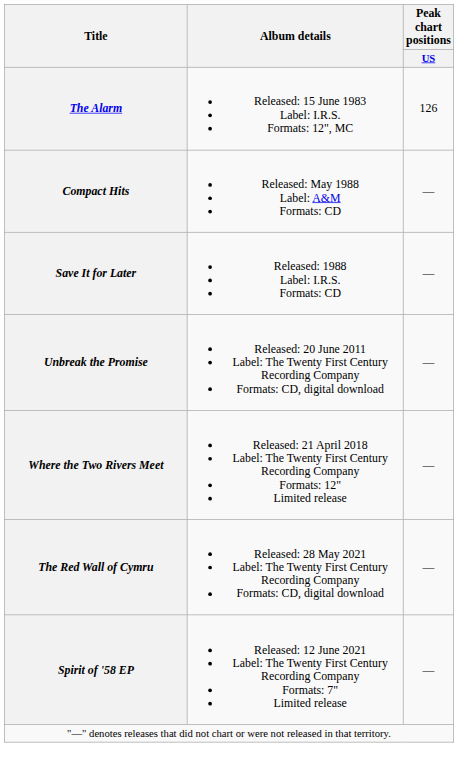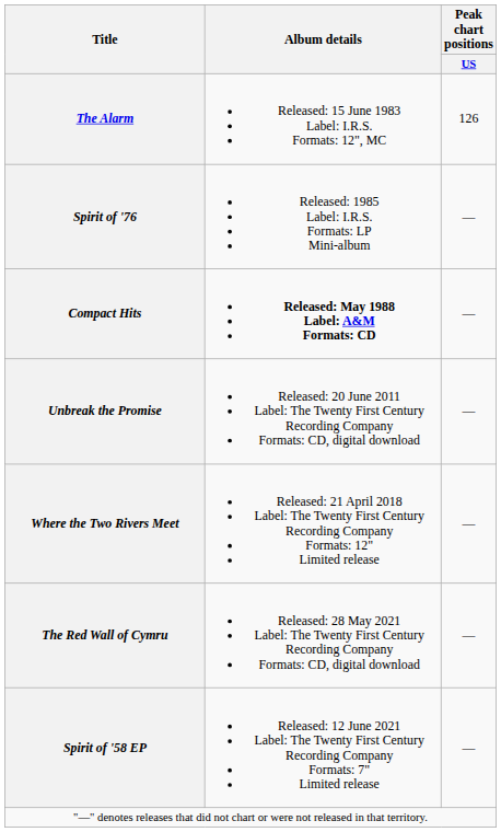+ row: Spirit of '76 | Released: 1985 Label: I.R.S. Formats: LP Mini-album | —
Compact Hits | Album details: normal -> bold
- row: Save It for Later | Released: 1988 Label: I.R.S. Formats: CD | —
